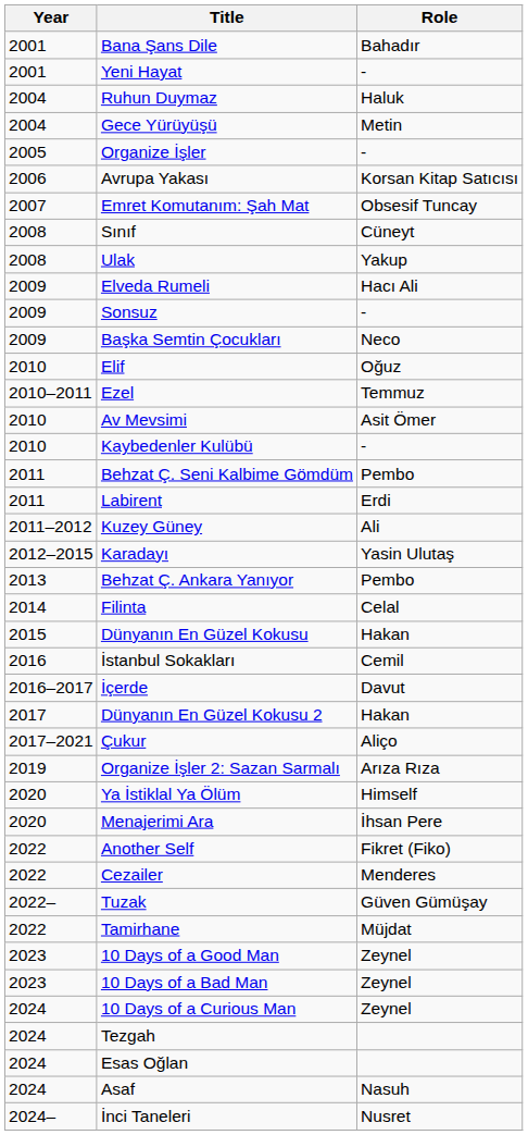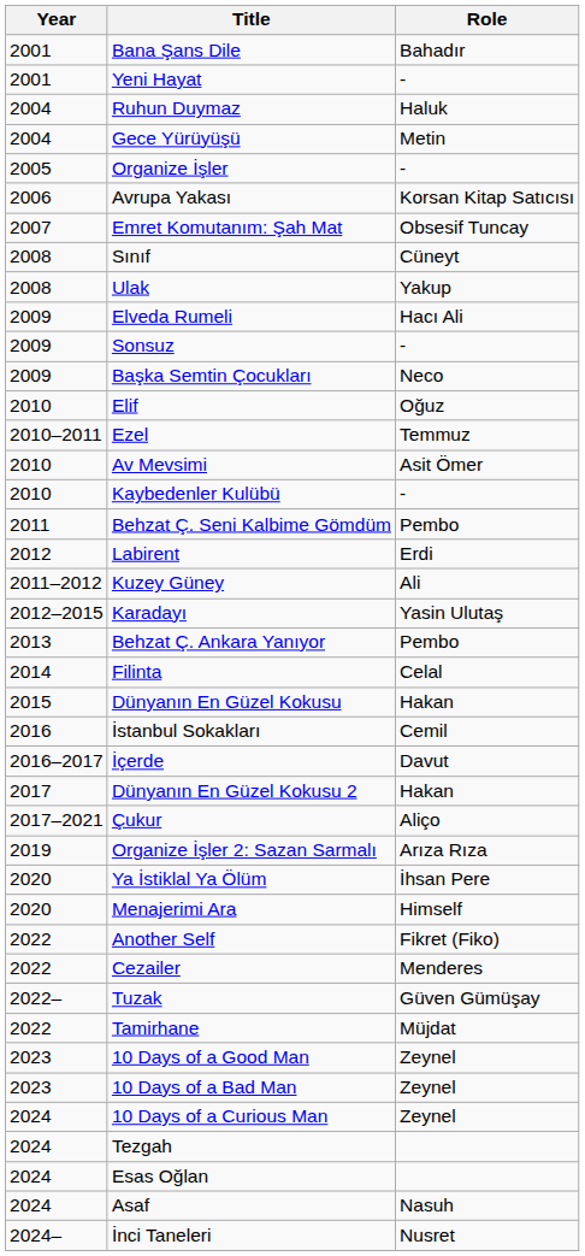Labirent | Year: 2011 -> 2012
Ya İstiklal Ya Ölüm | Role: Himself -> İhsan Pere
Menajerimi Ara | Role: İhsan Pere -> Himself
